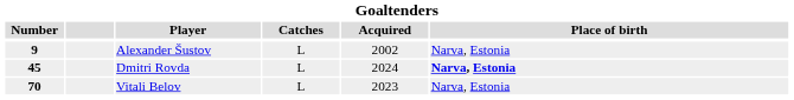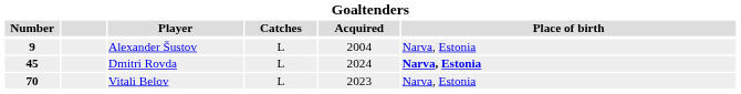Alexander Šustov | Acquired: 2002 -> 2004
